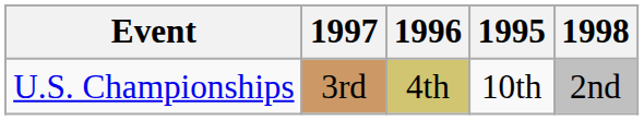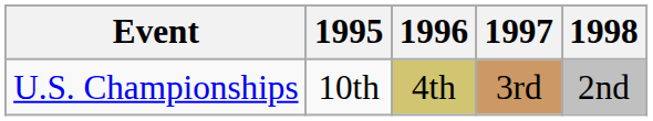columns swapped: 1995 <-> 1997
